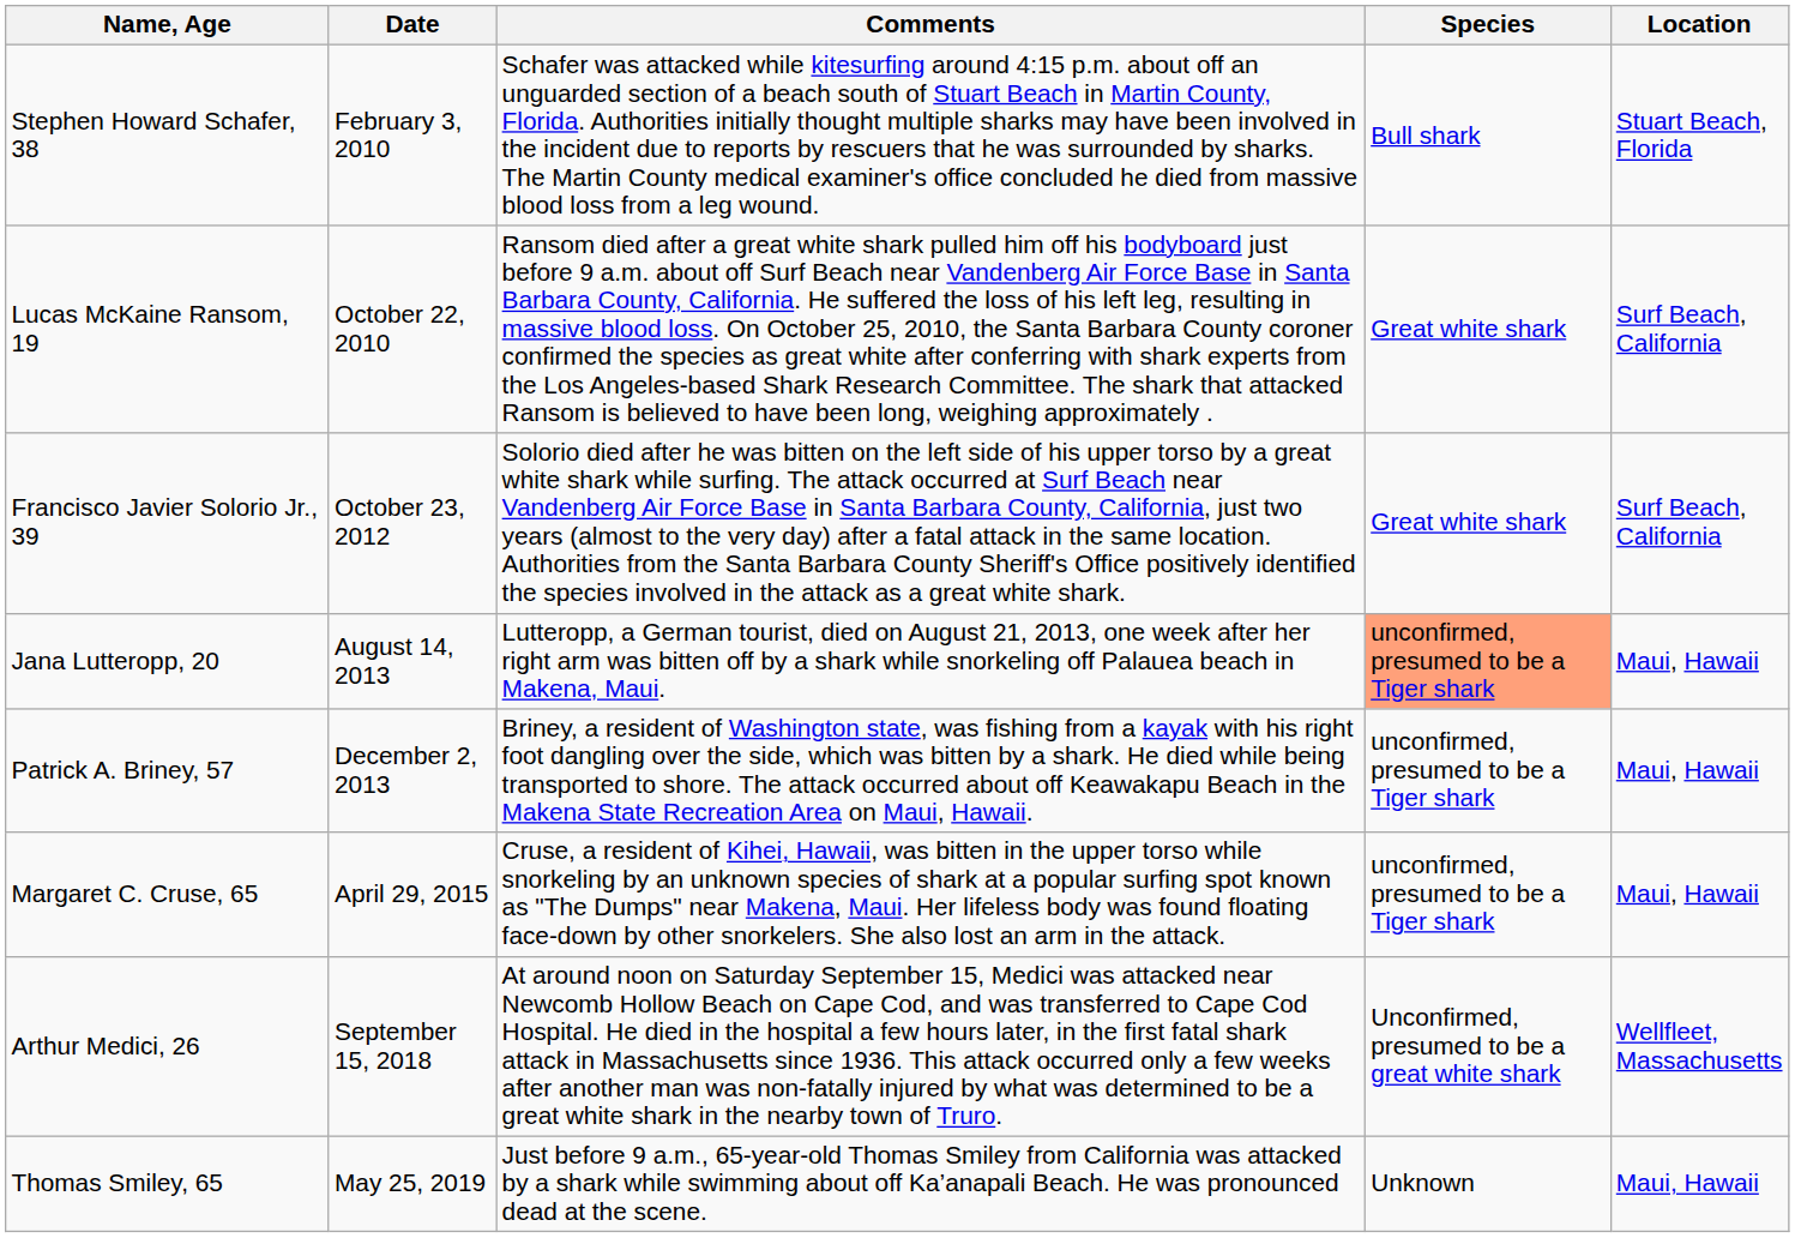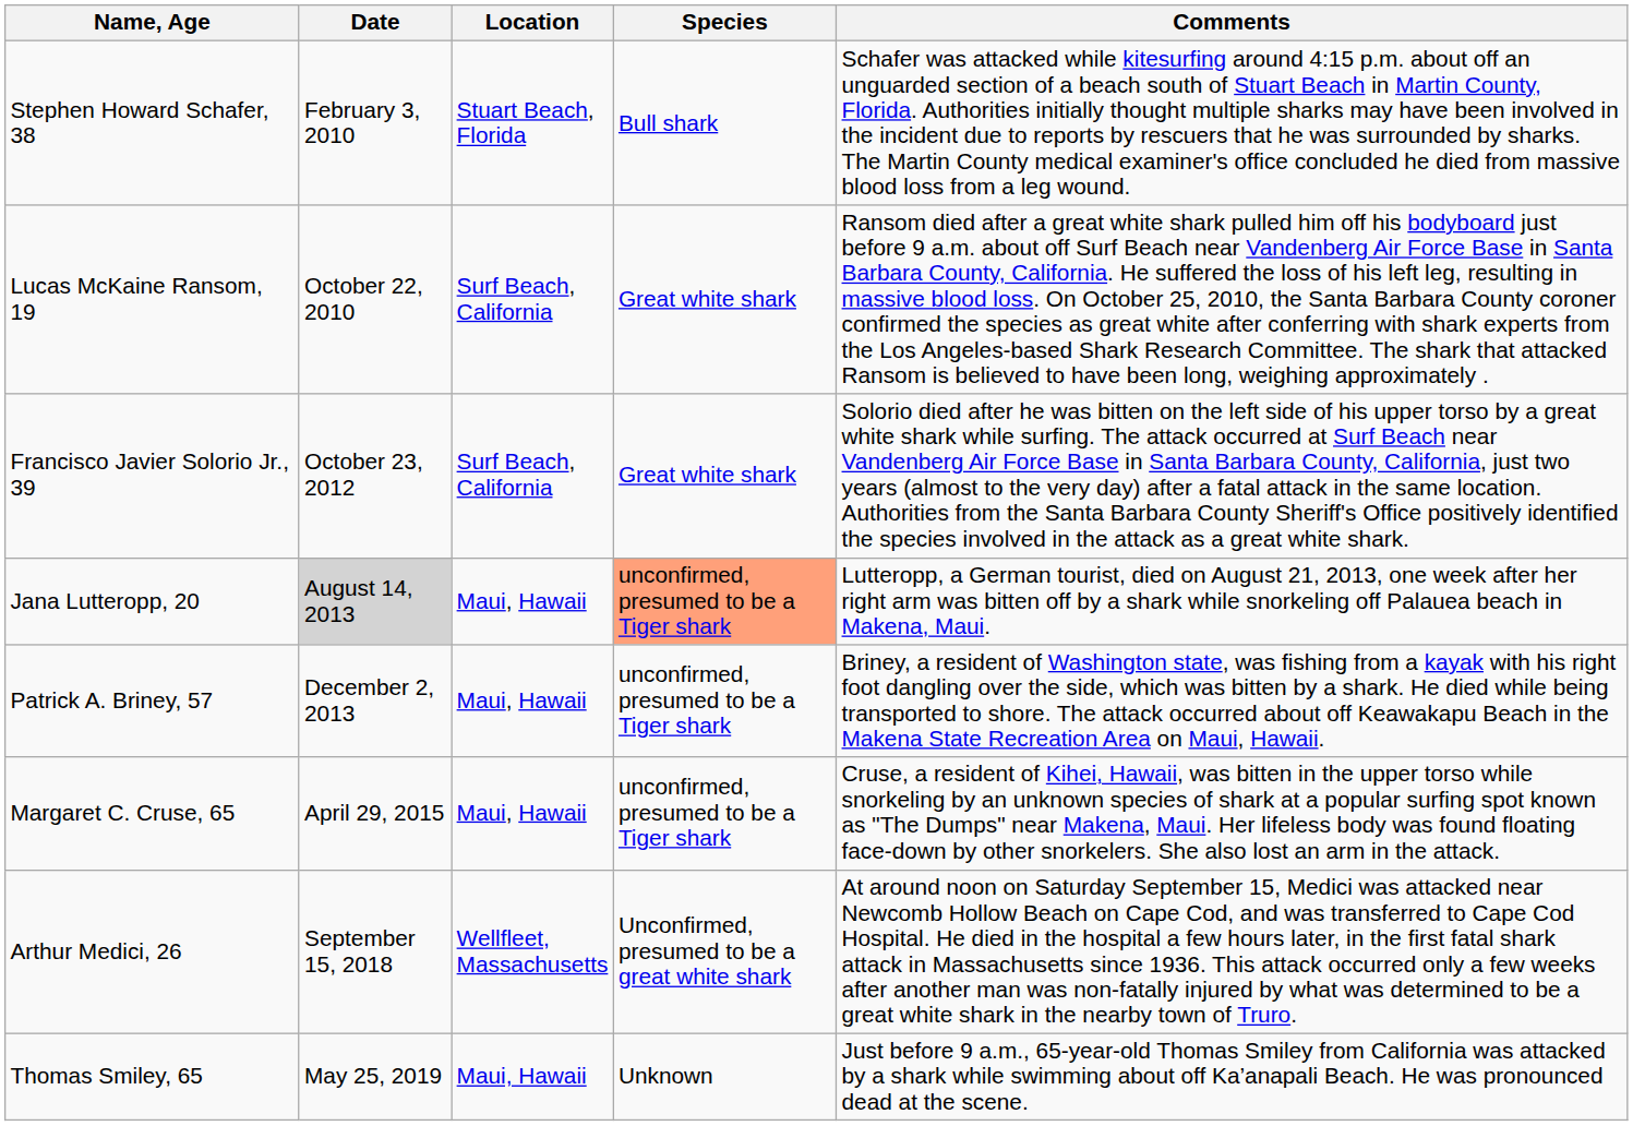columns swapped: Location <-> Comments
Jana Lutteropp, 20 | Date: no background -> lightgrey background
